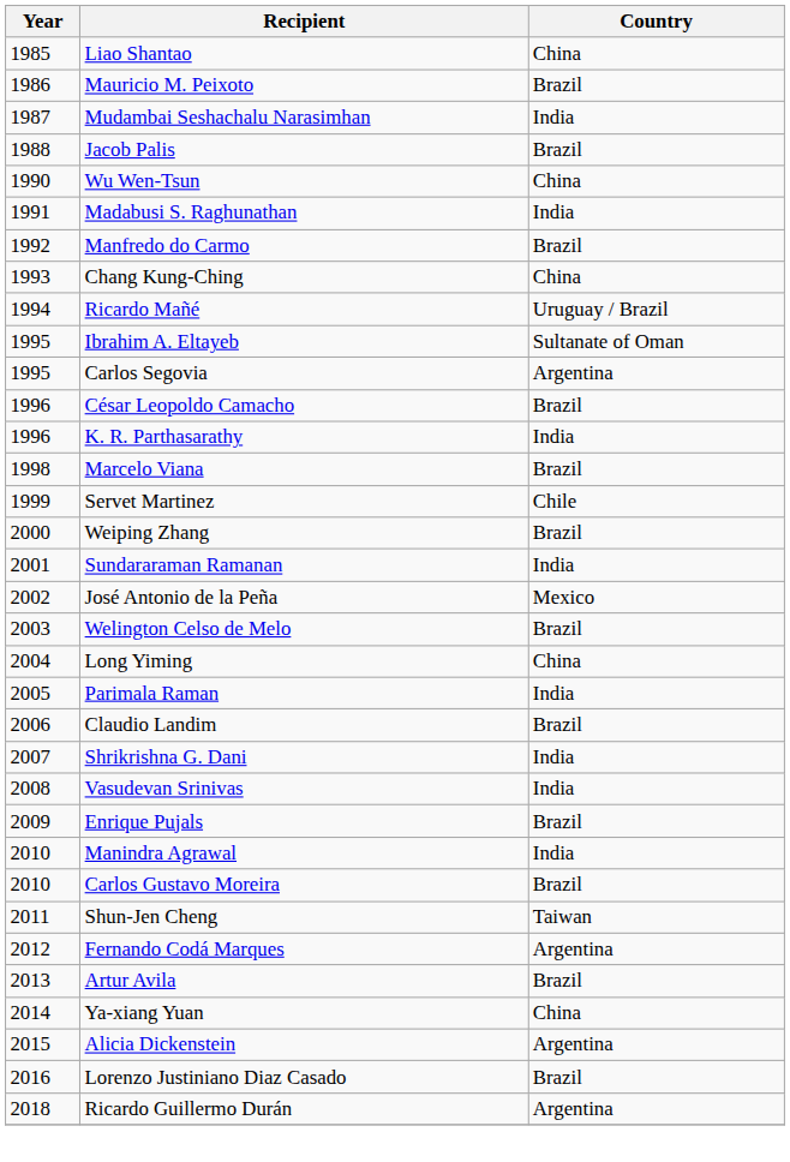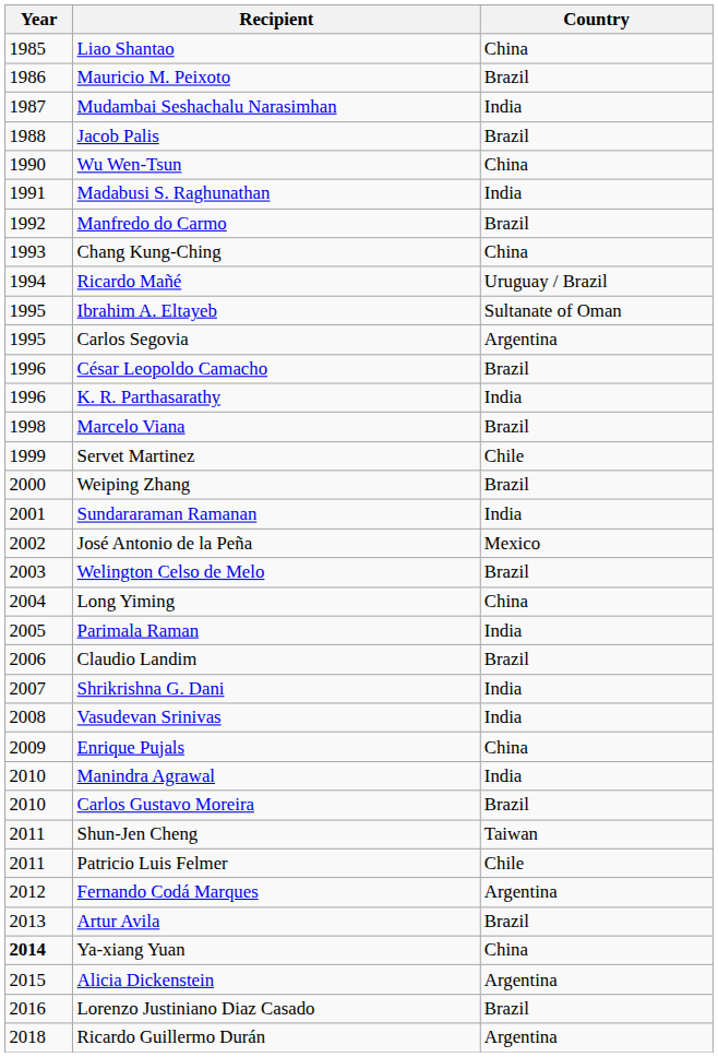Enrique Pujals | Country: Brazil -> China
+ row: 2011 | Patricio Luis Felmer | Chile
Ya-xiang Yuan | Year: normal -> bold
